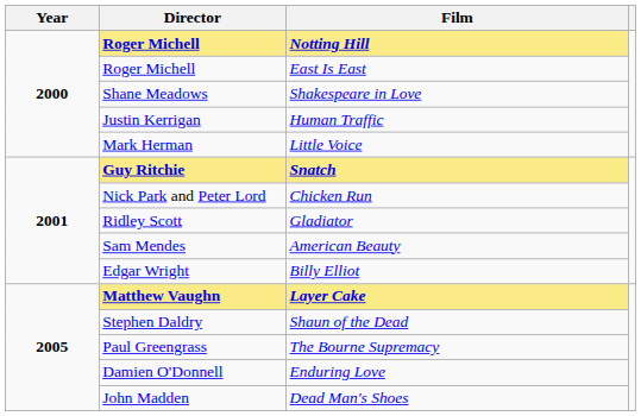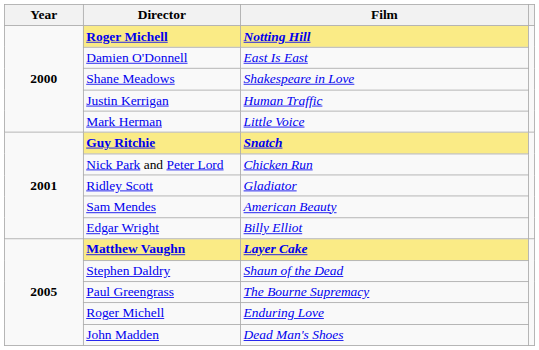East Is East | Director: Roger Michell -> Damien O'Donnell
Enduring Love | Director: Damien O'Donnell -> Roger Michell
